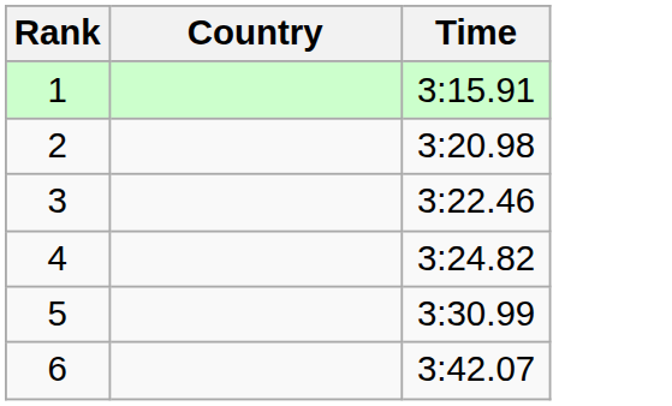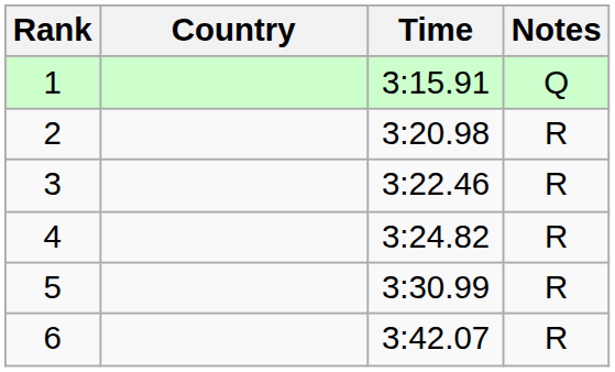+ column: Notes | Q | R | R | R | R | R
